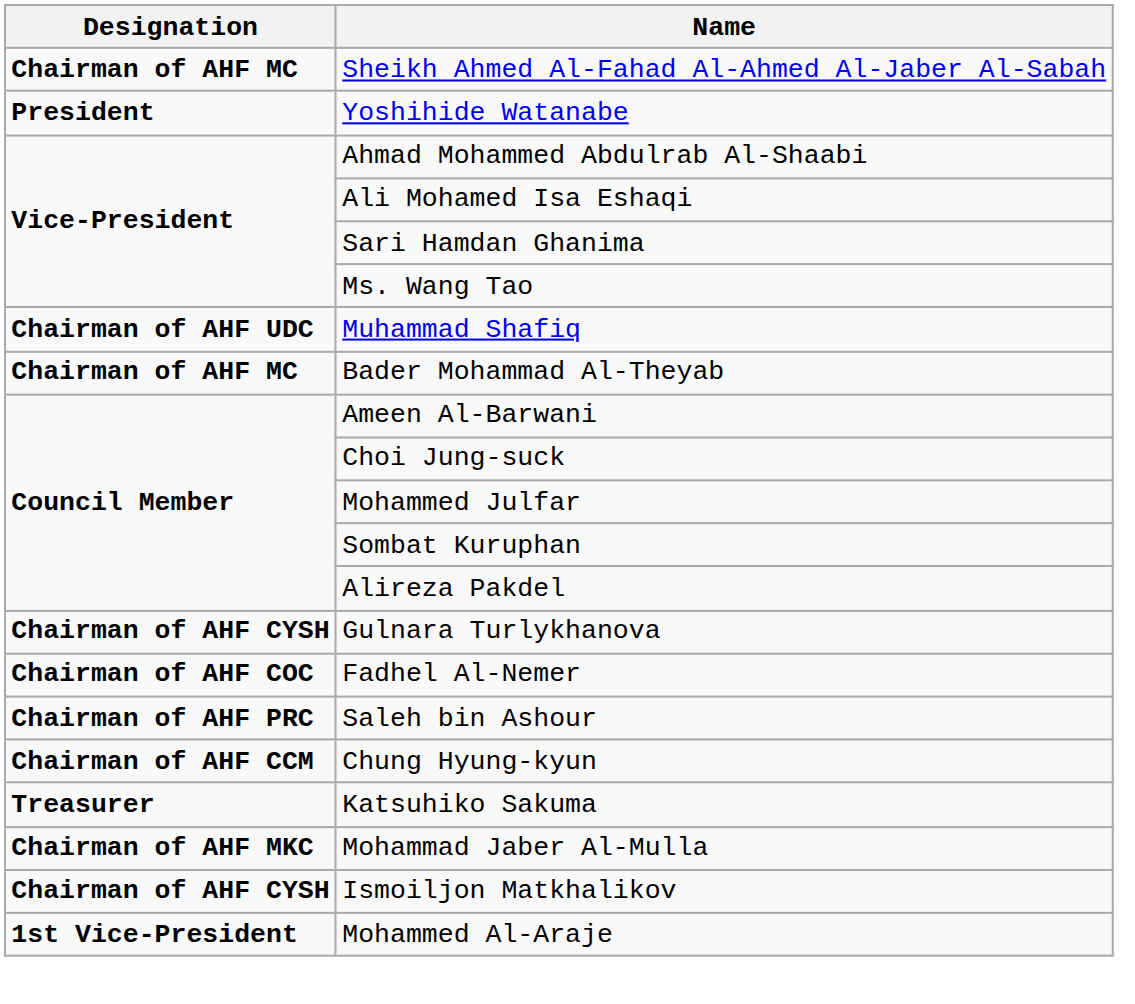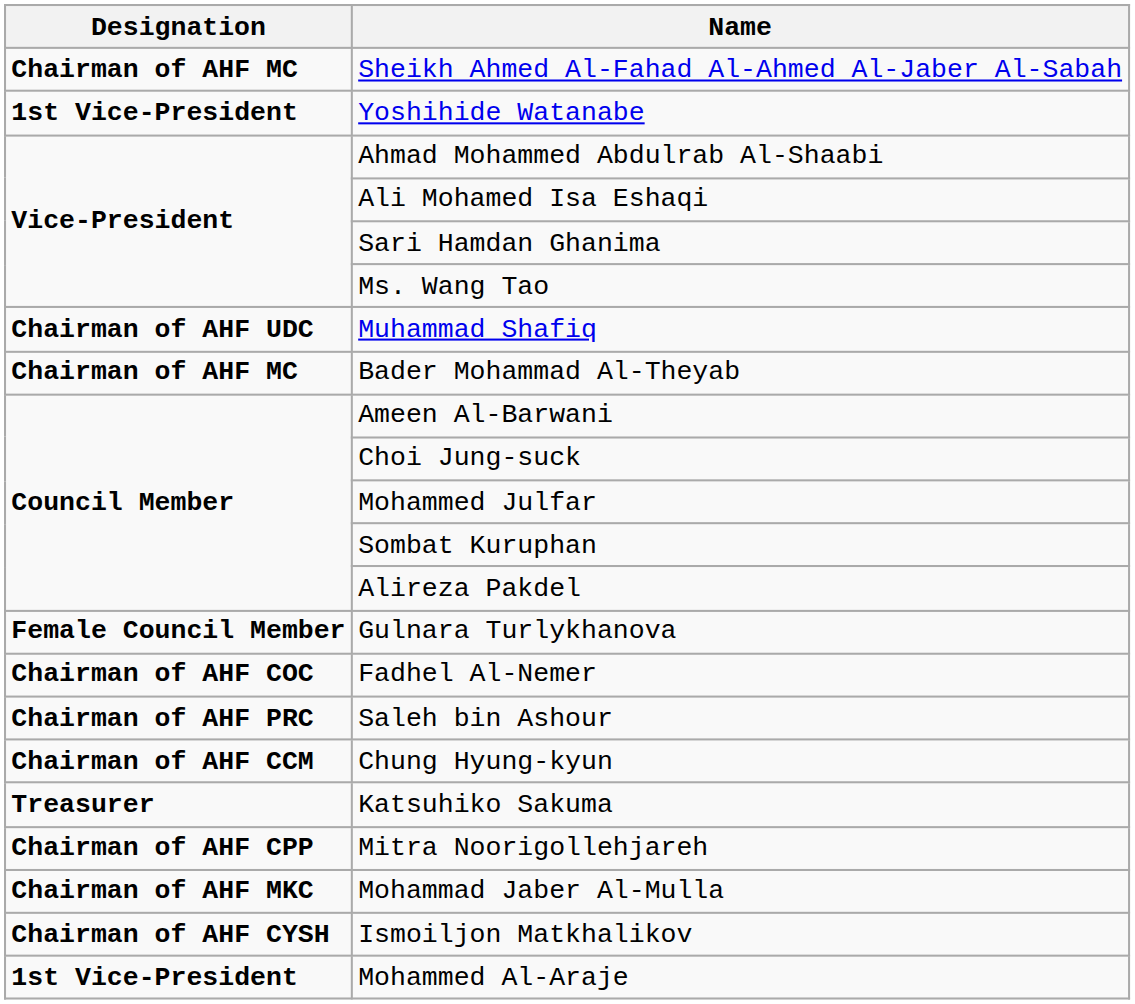Yoshihide Watanabe | Designation: President -> 1st Vice-President
Gulnara Turlykhanova | Designation: Chairman of AHF CYSH -> Female Council Member
+ row: Chairman of AHF CPP | Mitra Noorigollehjareh
